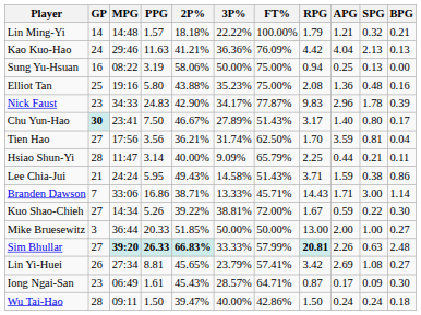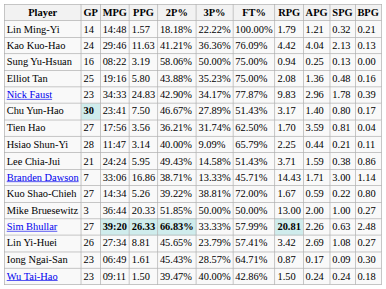Kuo Shao-Chieh | BPG: 0.30 -> 0.80
Wu Tai-Hao | GP: 28 -> 23
